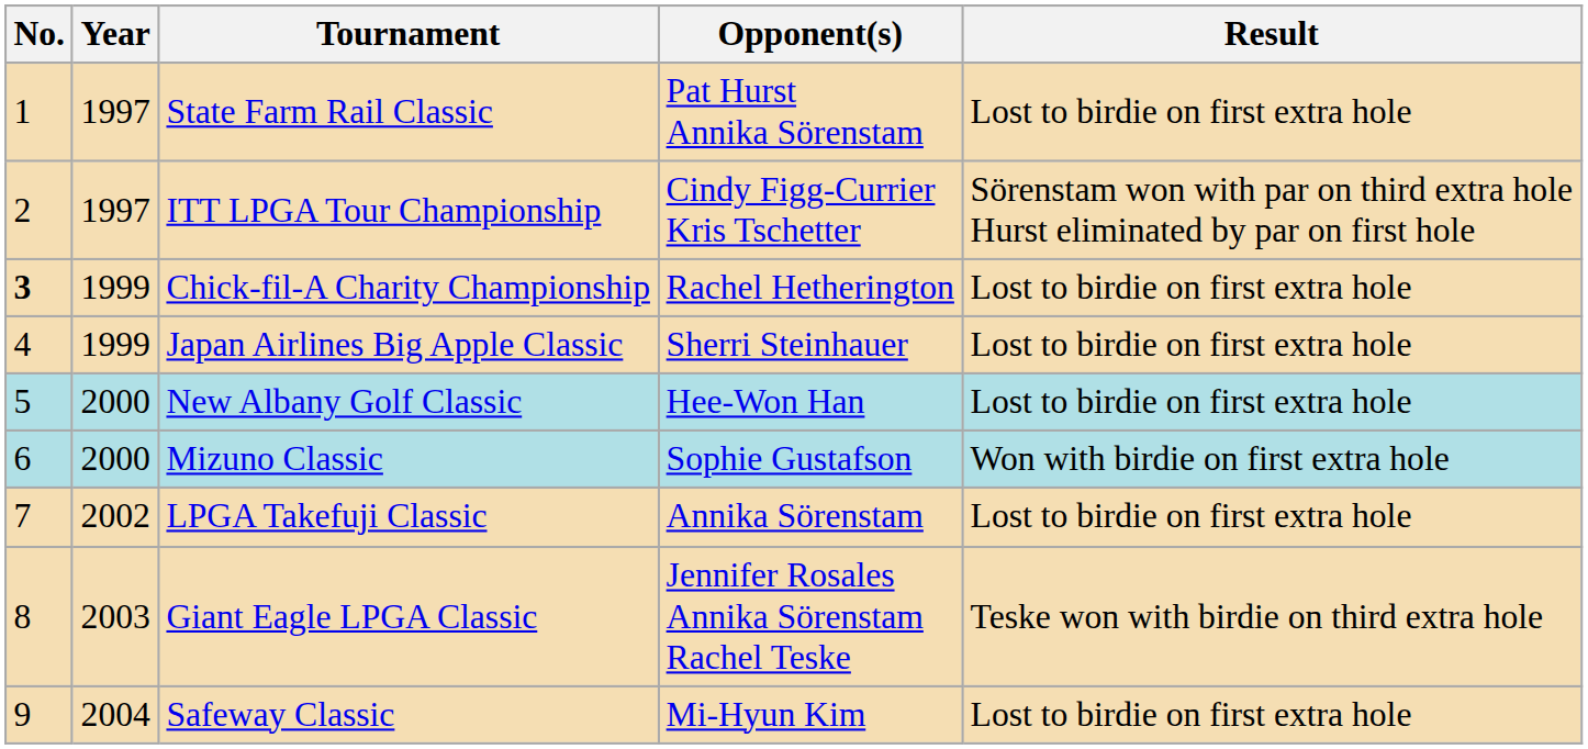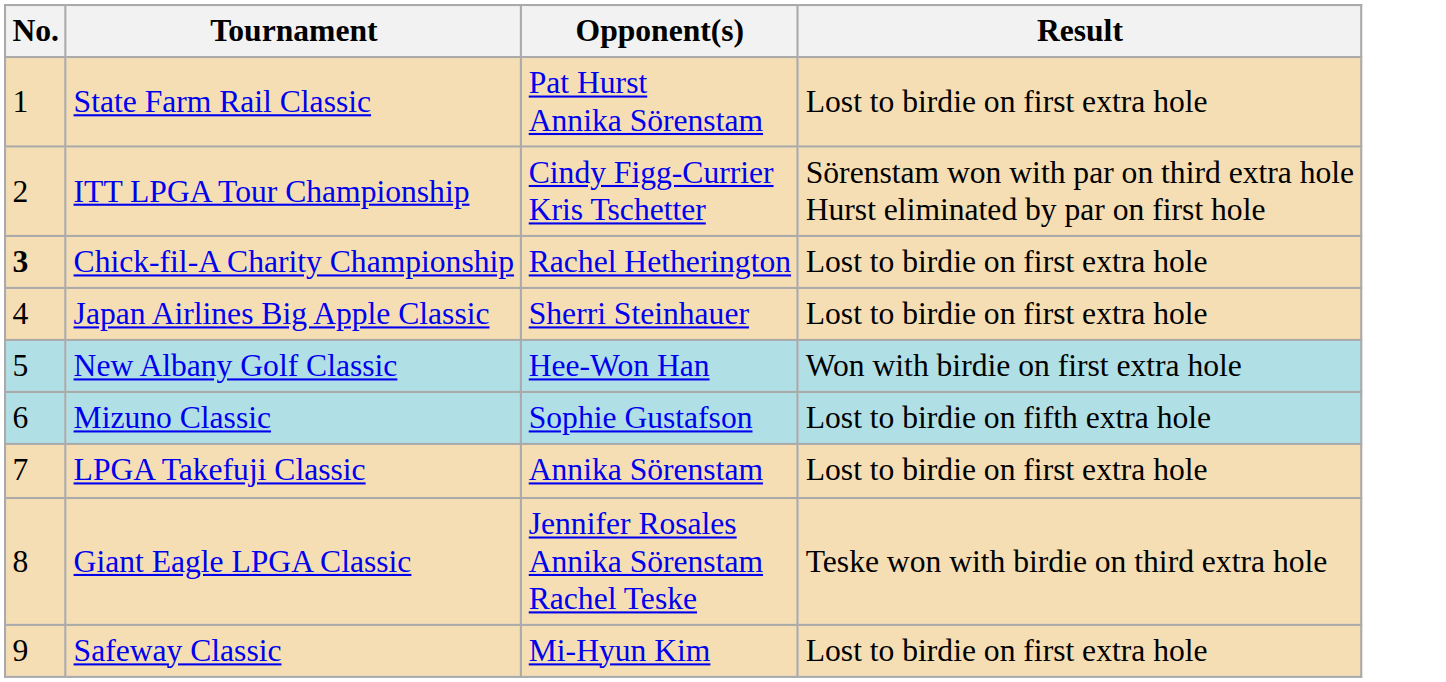- column: Year | 1997 | 1997 | 1999 | 1999 | 2000 | 2000 | 2002 | 2003 | 2004
New Albany Golf Classic | Result: Lost to birdie on first extra hole -> Won with birdie on first extra hole
Mizuno Classic | Result: Won with birdie on first extra hole -> Lost to birdie on fifth extra hole
